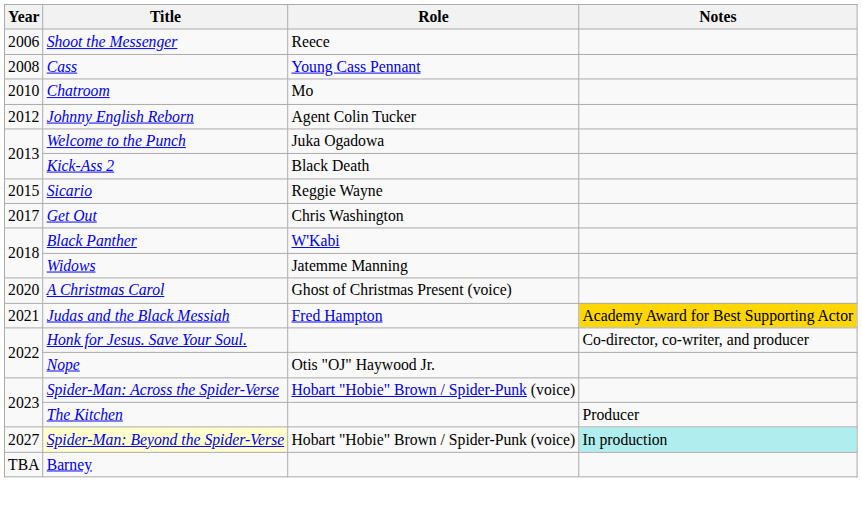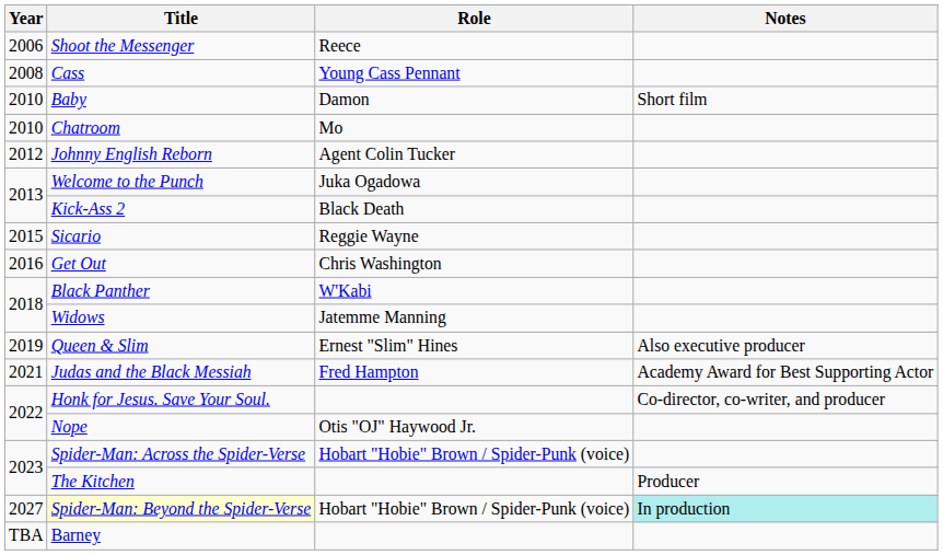+ row: 2010 | Baby | Damon | Short film
Get Out | Year: 2017 -> 2016
+ row: 2019 | Queen & Slim | Ernest "Slim" Hines | Also executive producer
- row: 2020 | A Christmas Carol | Ghost of Christmas Present (voice)
Judas and the Black Messiah | Notes: gold background -> no background
